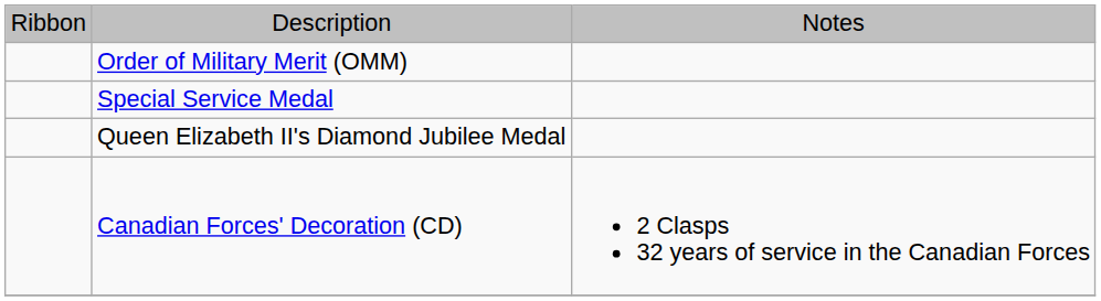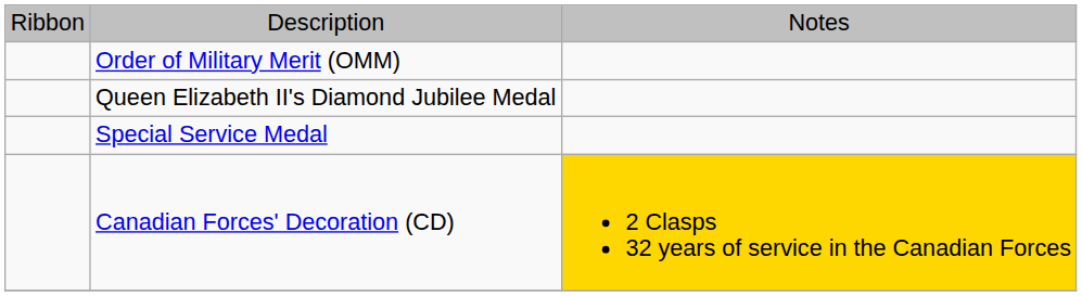rows swapped: Special Service Medal <-> Queen Elizabeth II's Diamond Jubilee Medal
Canadian Forces' Decoration (CD) | column 3: no background -> gold background
